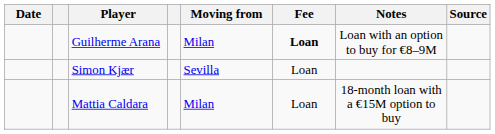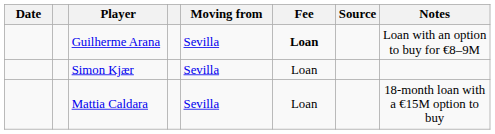columns swapped: Notes <-> Source
Guilherme Arana | Moving from: Milan -> Sevilla
Mattia Caldara | Moving from: Milan -> Sevilla
